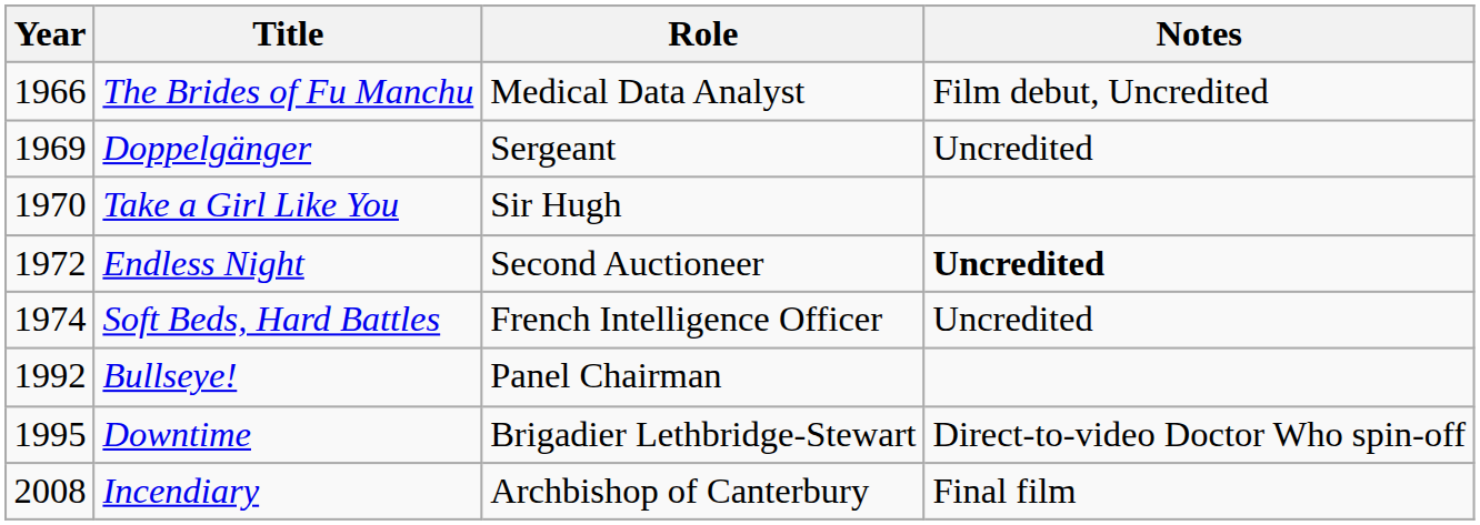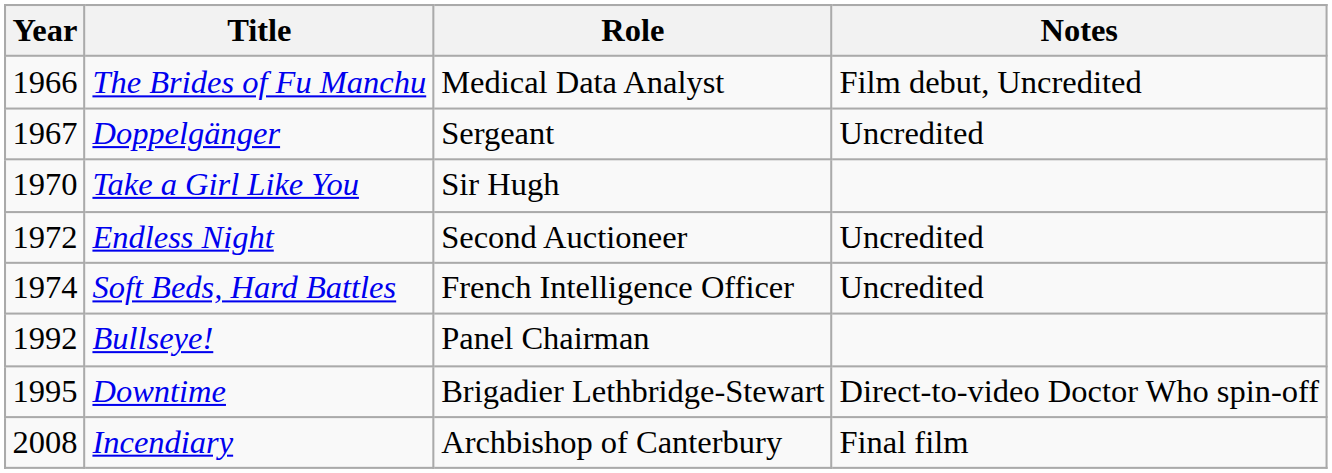Doppelgänger | Year: 1969 -> 1967
Endless Night | Notes: bold -> normal
